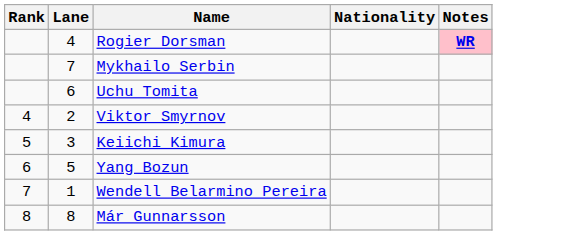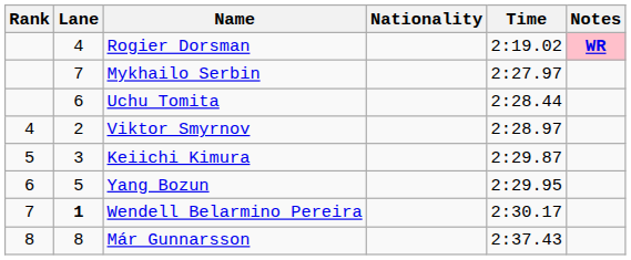+ column: Time | 2:19.02 | 2:27.97 | 2:28.44 | 2:28.97 | 2:29.87 | 2:29.95 | 2:30.17 | 2:37.43
Wendell Belarmino Pereira | Lane: normal -> bold
